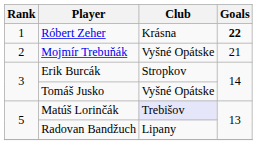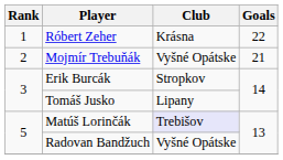Róbert Zeher | Goals: bold -> normal
Tomáš Jusko | Club: Vyšné Opátske -> Lipany
Radovan Bandžuch | Club: Lipany -> Vyšné Opátske
